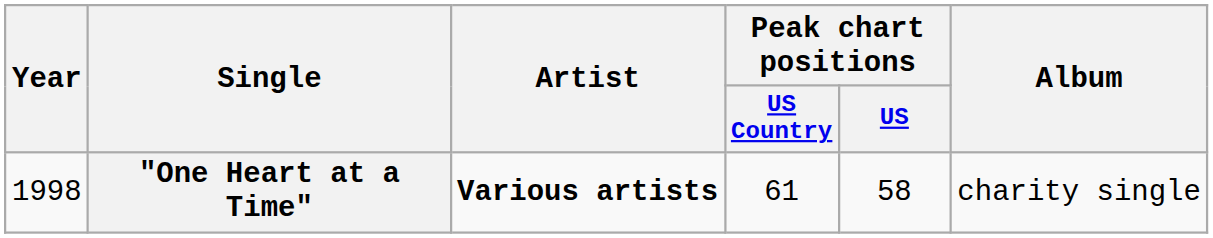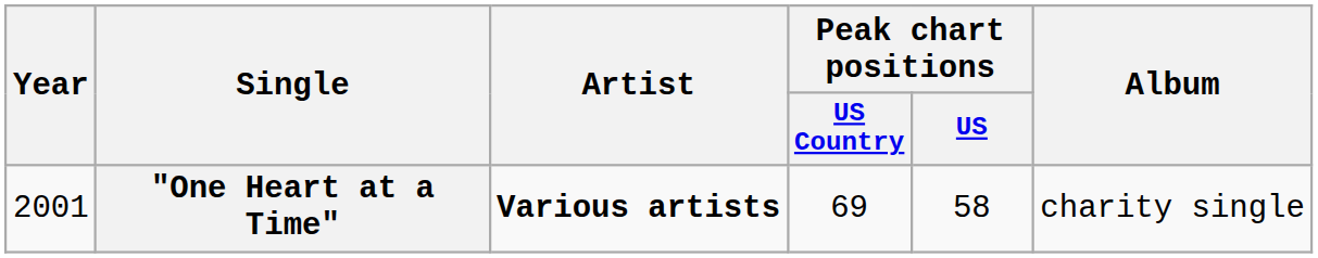"One Heart at a Time" | Year: 1998 -> 2001
"One Heart at a Time" | Peak chart positions / US Country: 61 -> 69
